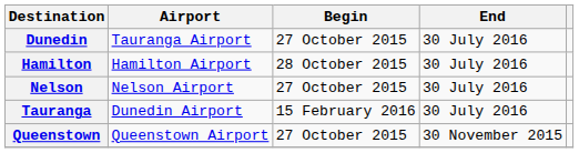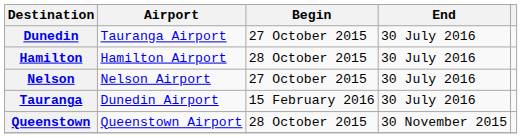Queenstown | Begin: 27 October 2015 -> 28 October 2015
